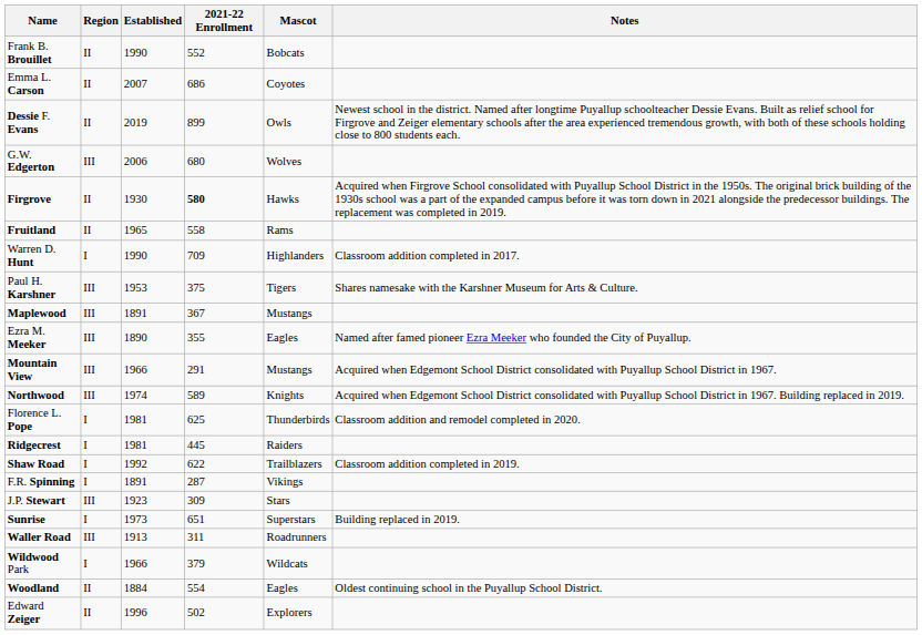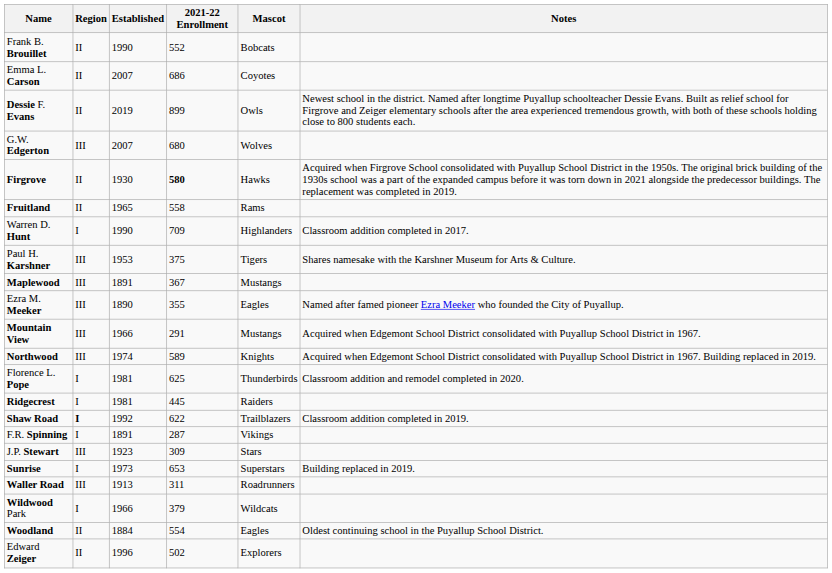G.W. Edgerton | Established: 2006 -> 2007
Shaw Road | Region: normal -> bold
Sunrise | 2021-22 Enrollment: 651 -> 653
